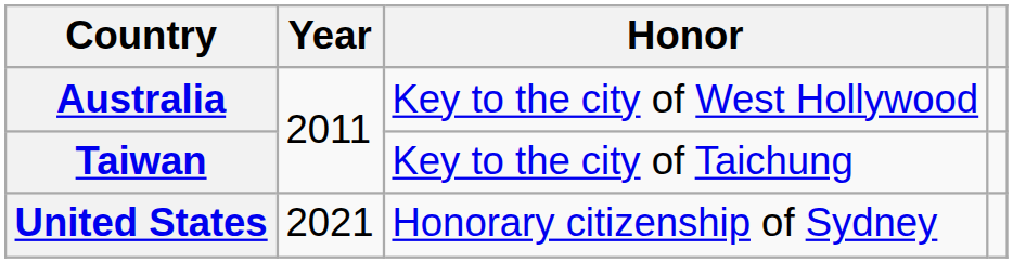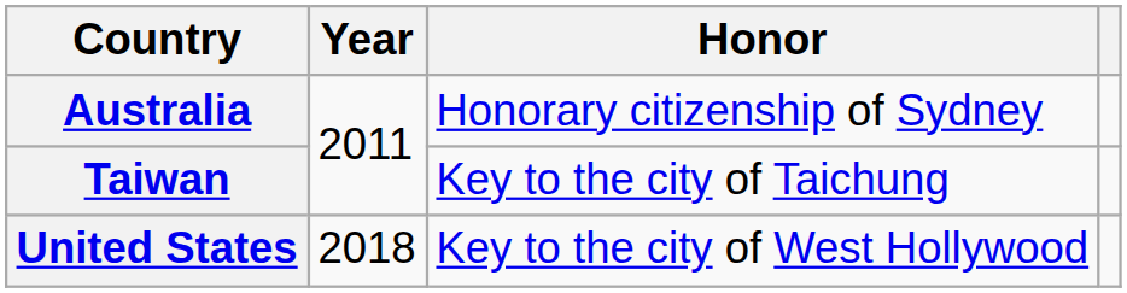Australia | Honor: Key to the city of West Hollywood -> Honorary citizenship of Sydney
United States | Year: 2021 -> 2018
United States | Honor: Honorary citizenship of Sydney -> Key to the city of West Hollywood
